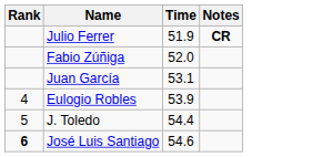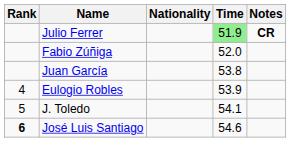+ column: Nationality
Julio Ferrer | Time: no background -> lightgreen background
Juan García | Time: 53.1 -> 53.8
J. Toledo | Time: 54.4 -> 54.1
